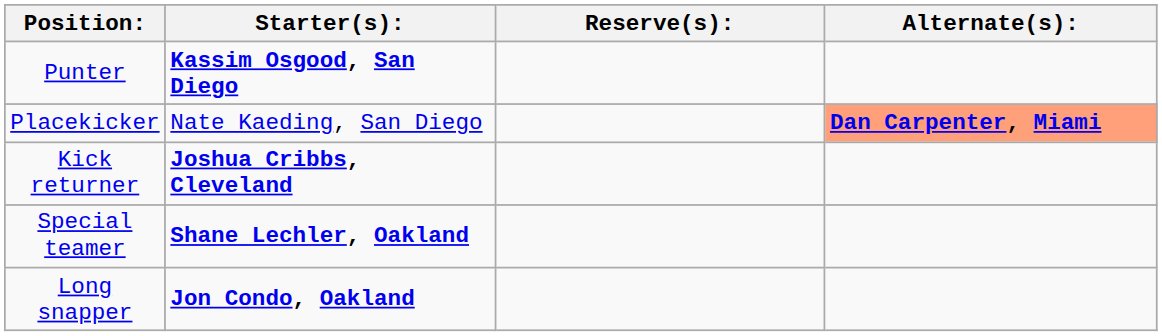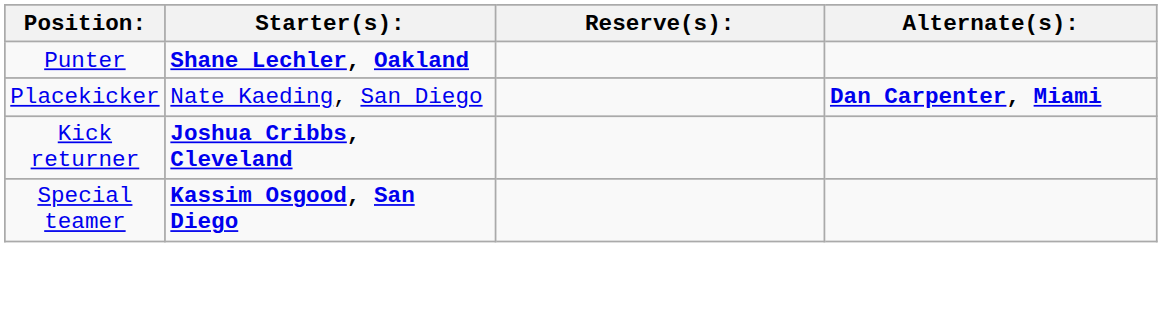Punter | Starter(s):: Kassim Osgood, San Diego -> Shane Lechler, Oakland
Placekicker | Alternate(s):: lightsalmon background -> no background
Special teamer | Starter(s):: Shane Lechler, Oakland -> Kassim Osgood, San Diego
- row: Long snapper | Jon Condo, Oakland
